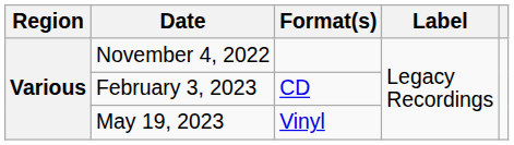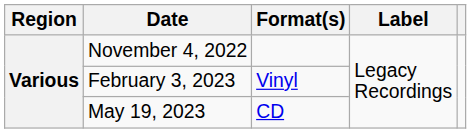February 3, 2023 | Format(s): CD -> Vinyl
May 19, 2023 | Format(s): Vinyl -> CD
